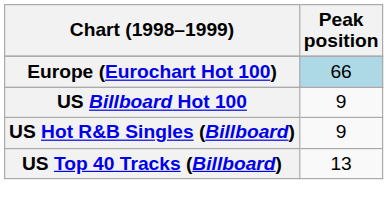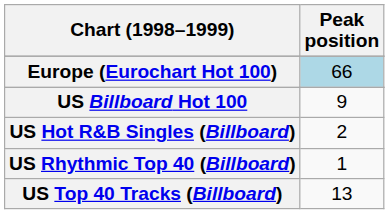US Hot R&B Singles (Billboard) | Peak position: 9 -> 2
+ row: US Rhythmic Top 40 (Billboard) | 1
